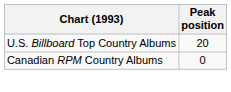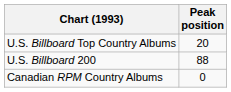+ row: U.S. Billboard 200 | 88
